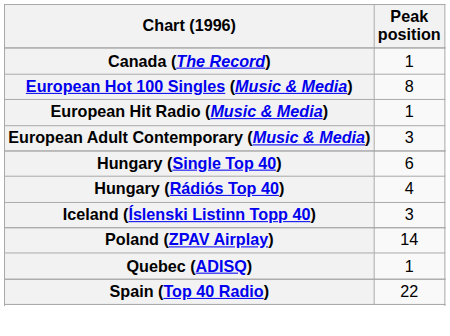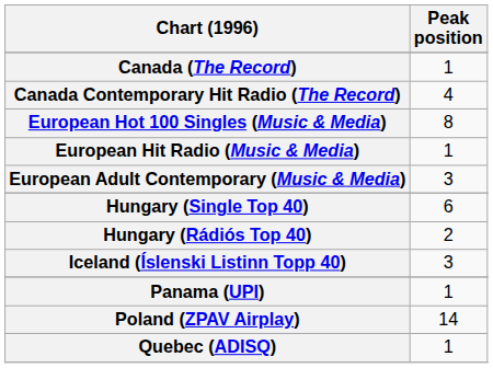+ row: Canada Contemporary Hit Radio (The Record) | 4
Hungary (Rádiós Top 40) | Peak position: 4 -> 2
+ row: Panama (UPI) | 1
- row: Spain (Top 40 Radio) | 22
